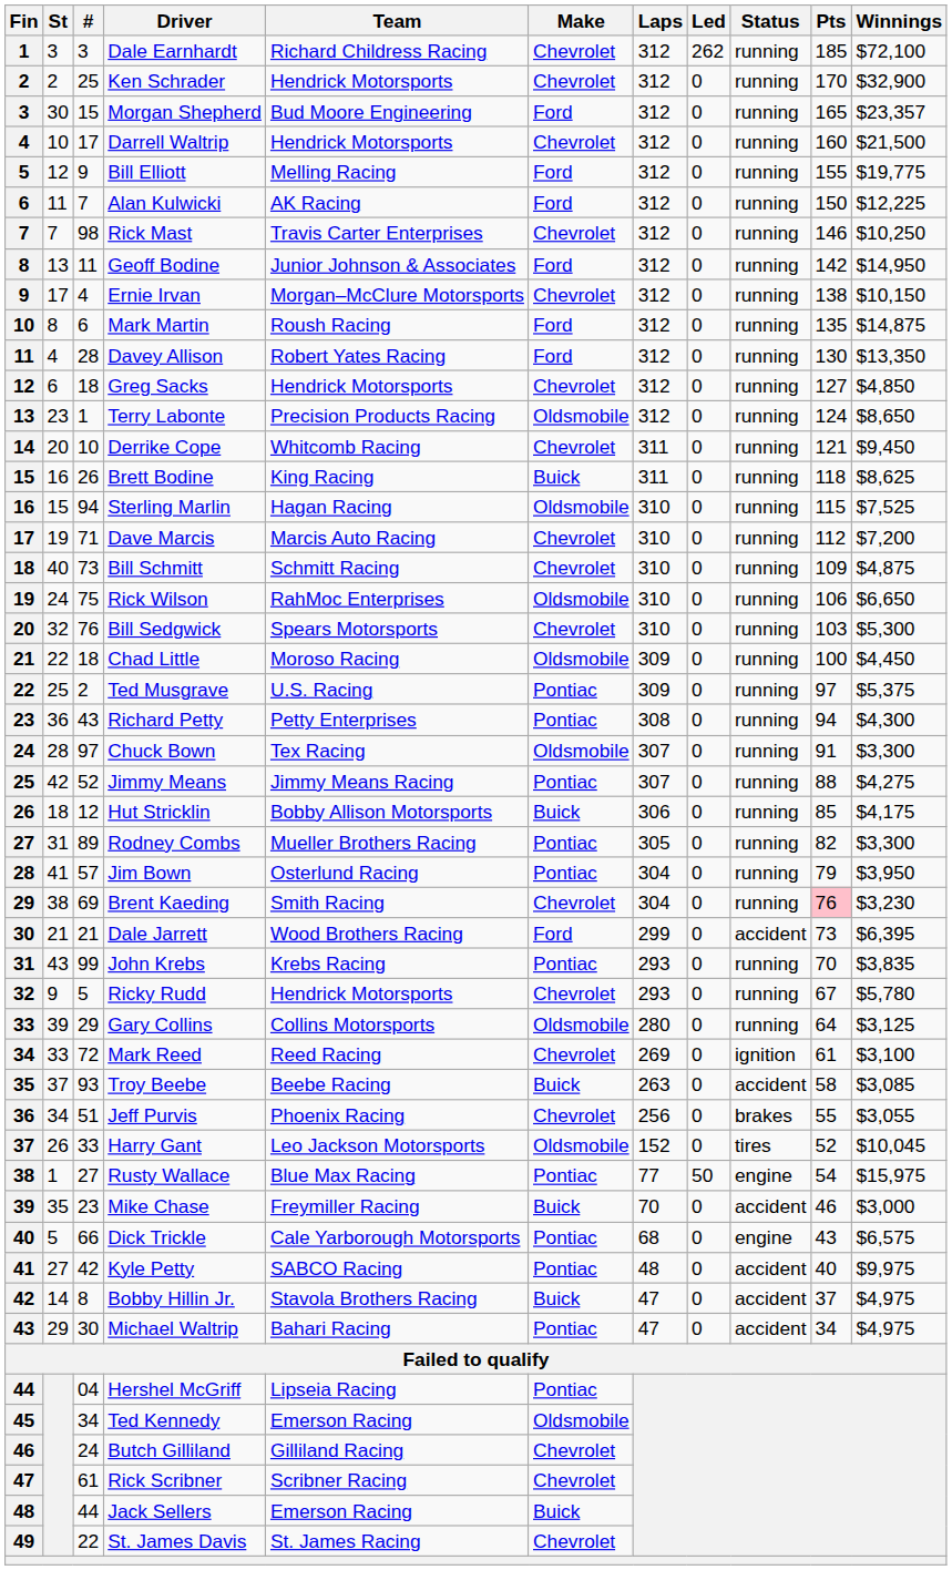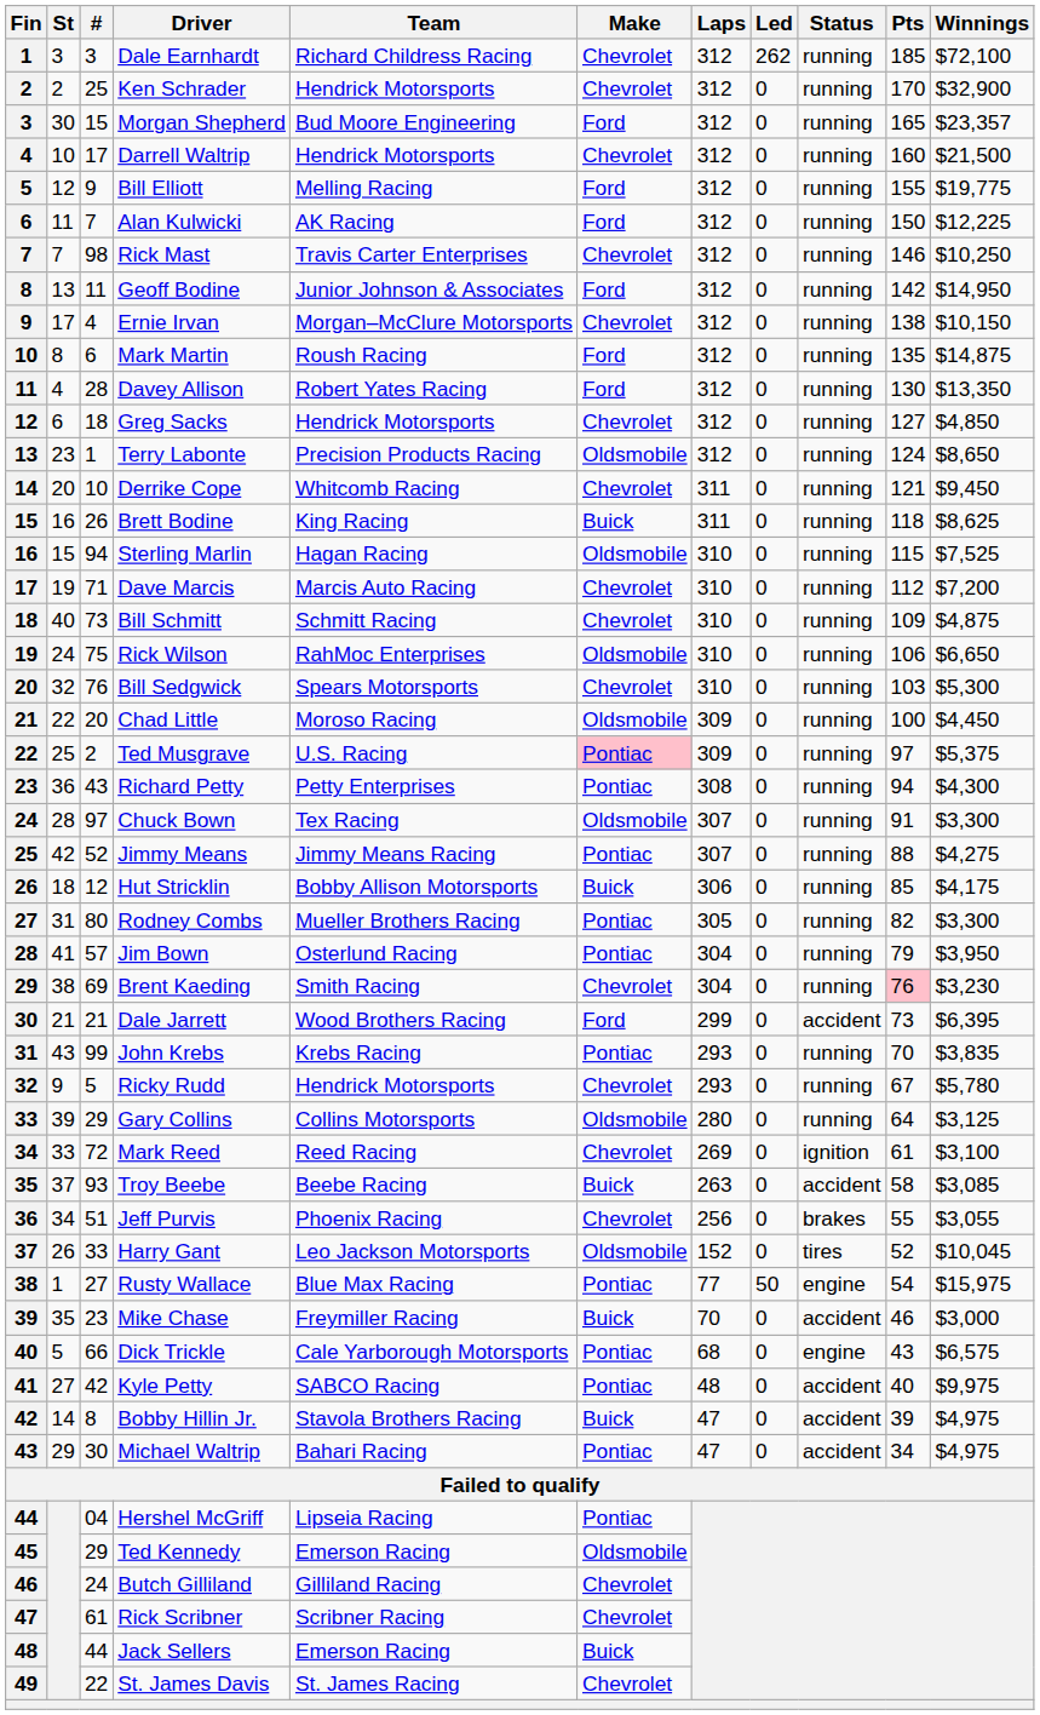Chad Little | #: 18 -> 20
Ted Musgrave | Make: no background -> pink background
Rodney Combs | #: 89 -> 80
Bobby Hillin Jr. | Pts: 37 -> 39
Ted Kennedy | #: 34 -> 29
